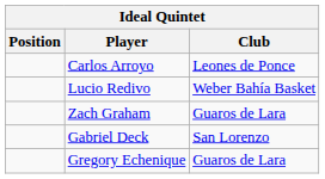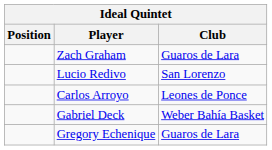rows swapped: Carlos Arroyo <-> Zach Graham
Lucio Redivo | Club: Weber Bahía Basket -> San Lorenzo
Gabriel Deck | Club: San Lorenzo -> Weber Bahía Basket
